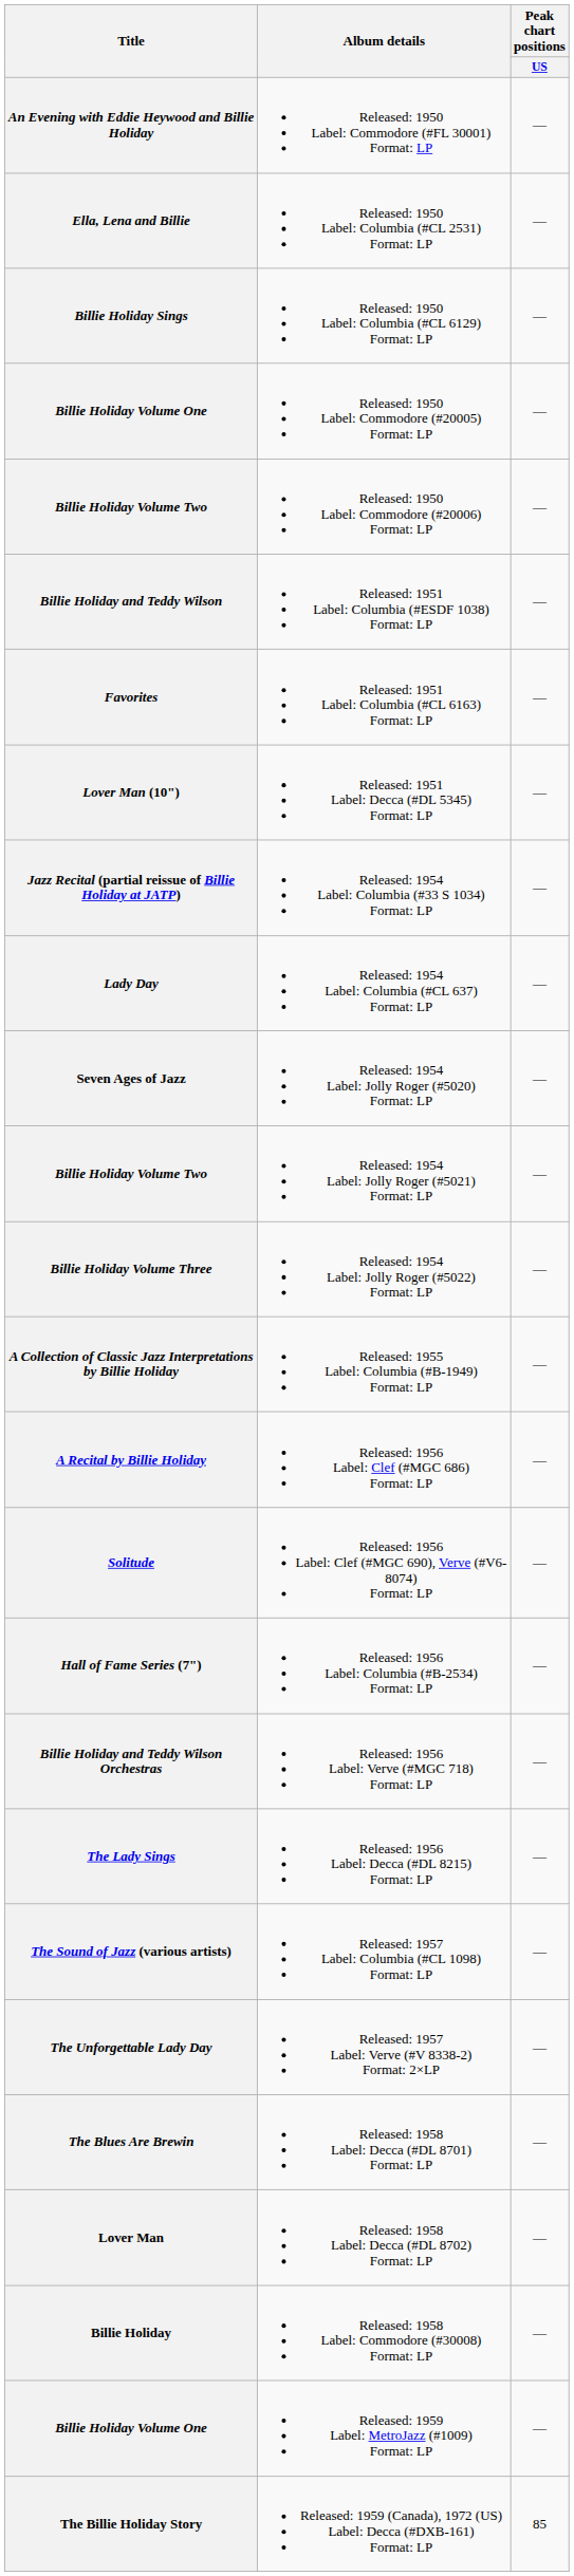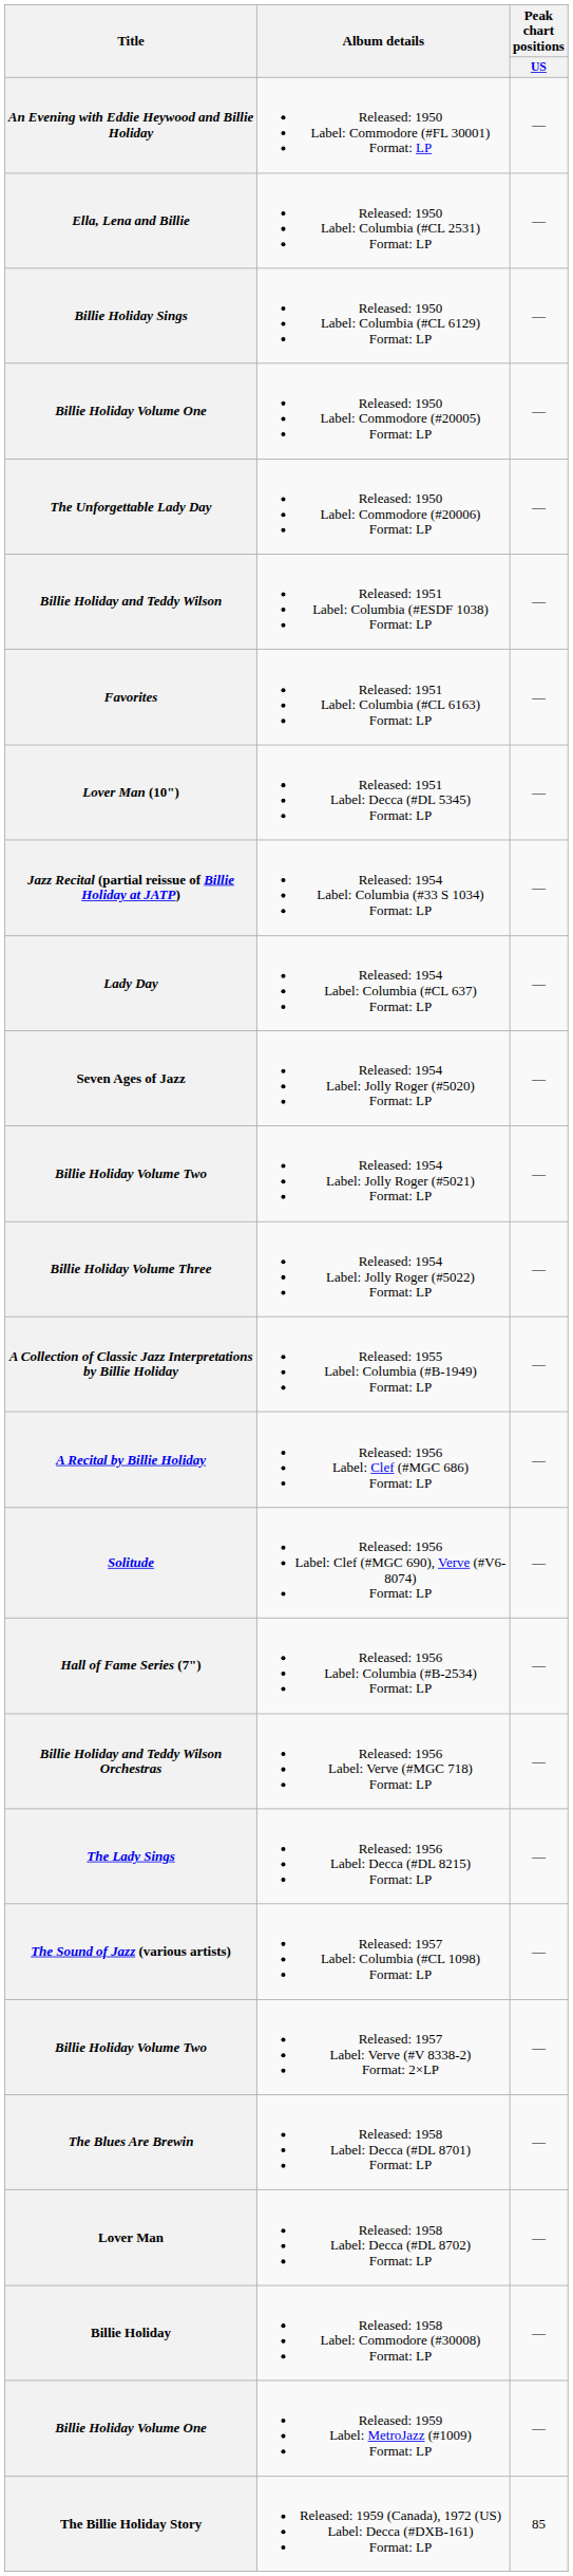Released: 1950 Label: Commodore (#20006) Format: LP | Title: Billie Holiday Volume Two -> The Unforgettable Lady Day
Released: 1957 Label: Verve (#V 8338-2) Format: 2×LP | Title: The Unforgettable Lady Day -> Billie Holiday Volume Two
